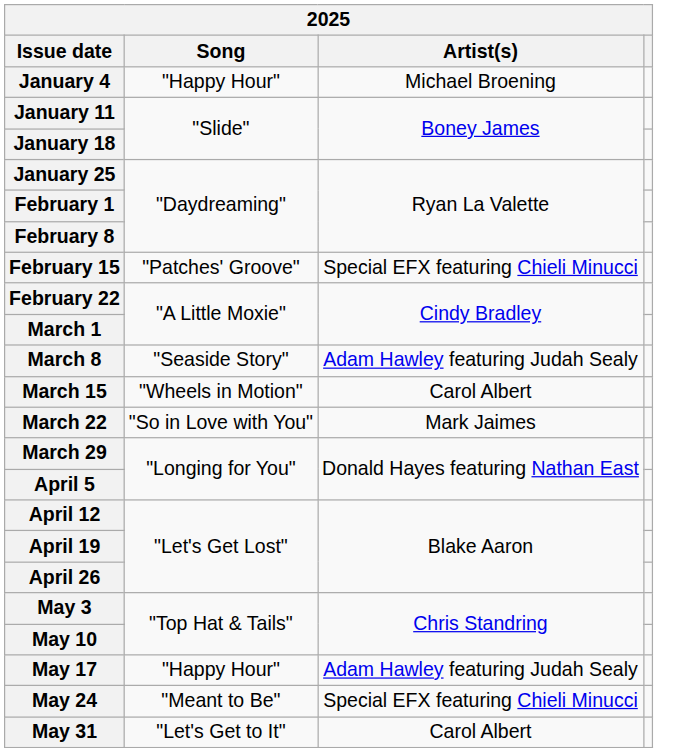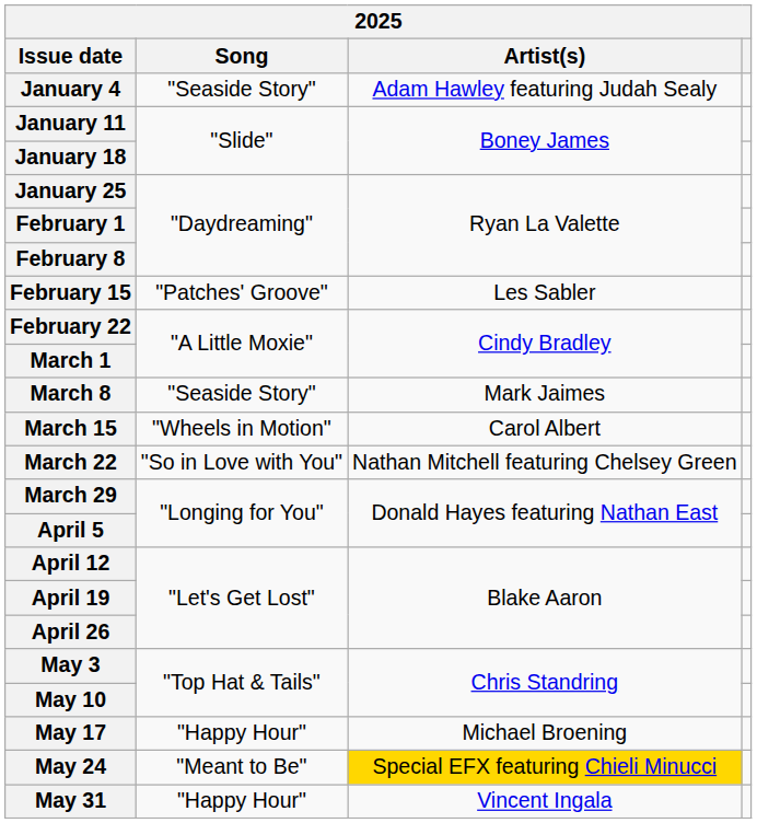January 4 | Song: "Happy Hour" -> "Seaside Story"
January 4 | Artist(s): Michael Broening -> Adam Hawley featuring Judah Sealy
February 15 | Artist(s): Special EFX featuring Chieli Minucci -> Les Sabler
March 8 | Artist(s): Adam Hawley featuring Judah Sealy -> Mark Jaimes
March 22 | Artist(s): Mark Jaimes -> Nathan Mitchell featuring Chelsey Green
May 17 | Artist(s): Adam Hawley featuring Judah Sealy -> Michael Broening
May 24 | Artist(s): no background -> gold background
May 31 | Song: "Let's Get to It" -> "Happy Hour"
May 31 | Artist(s): Carol Albert -> Vincent Ingala
